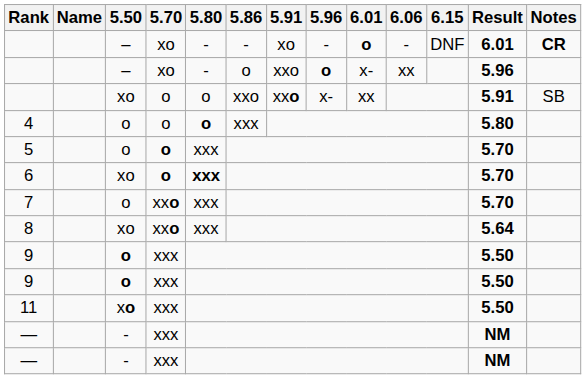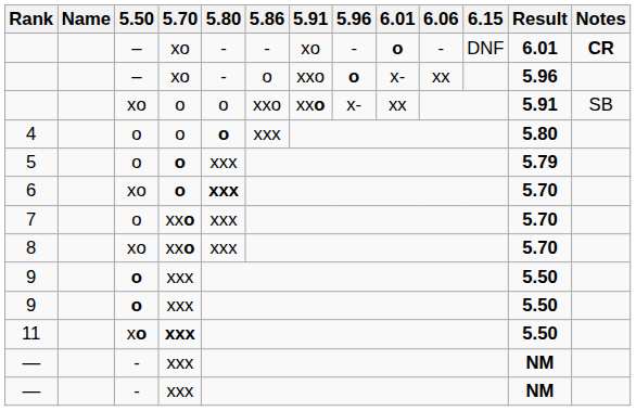5 | Result: 5.70 -> 5.79
8 | Result: 5.64 -> 5.70
11 | 5.70: normal -> bold
